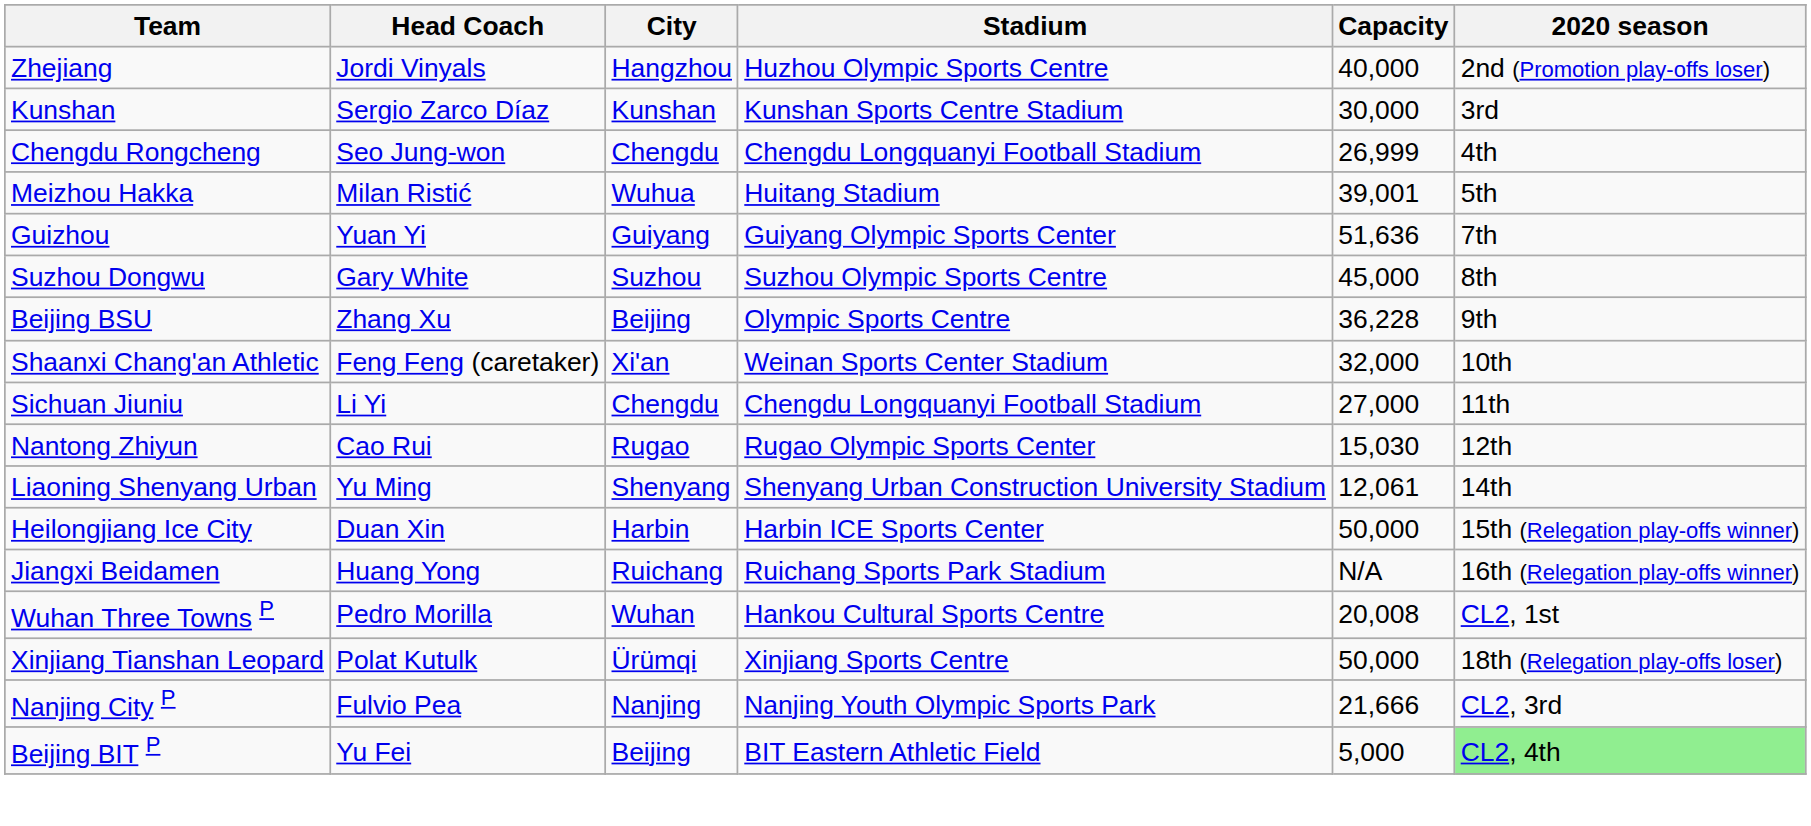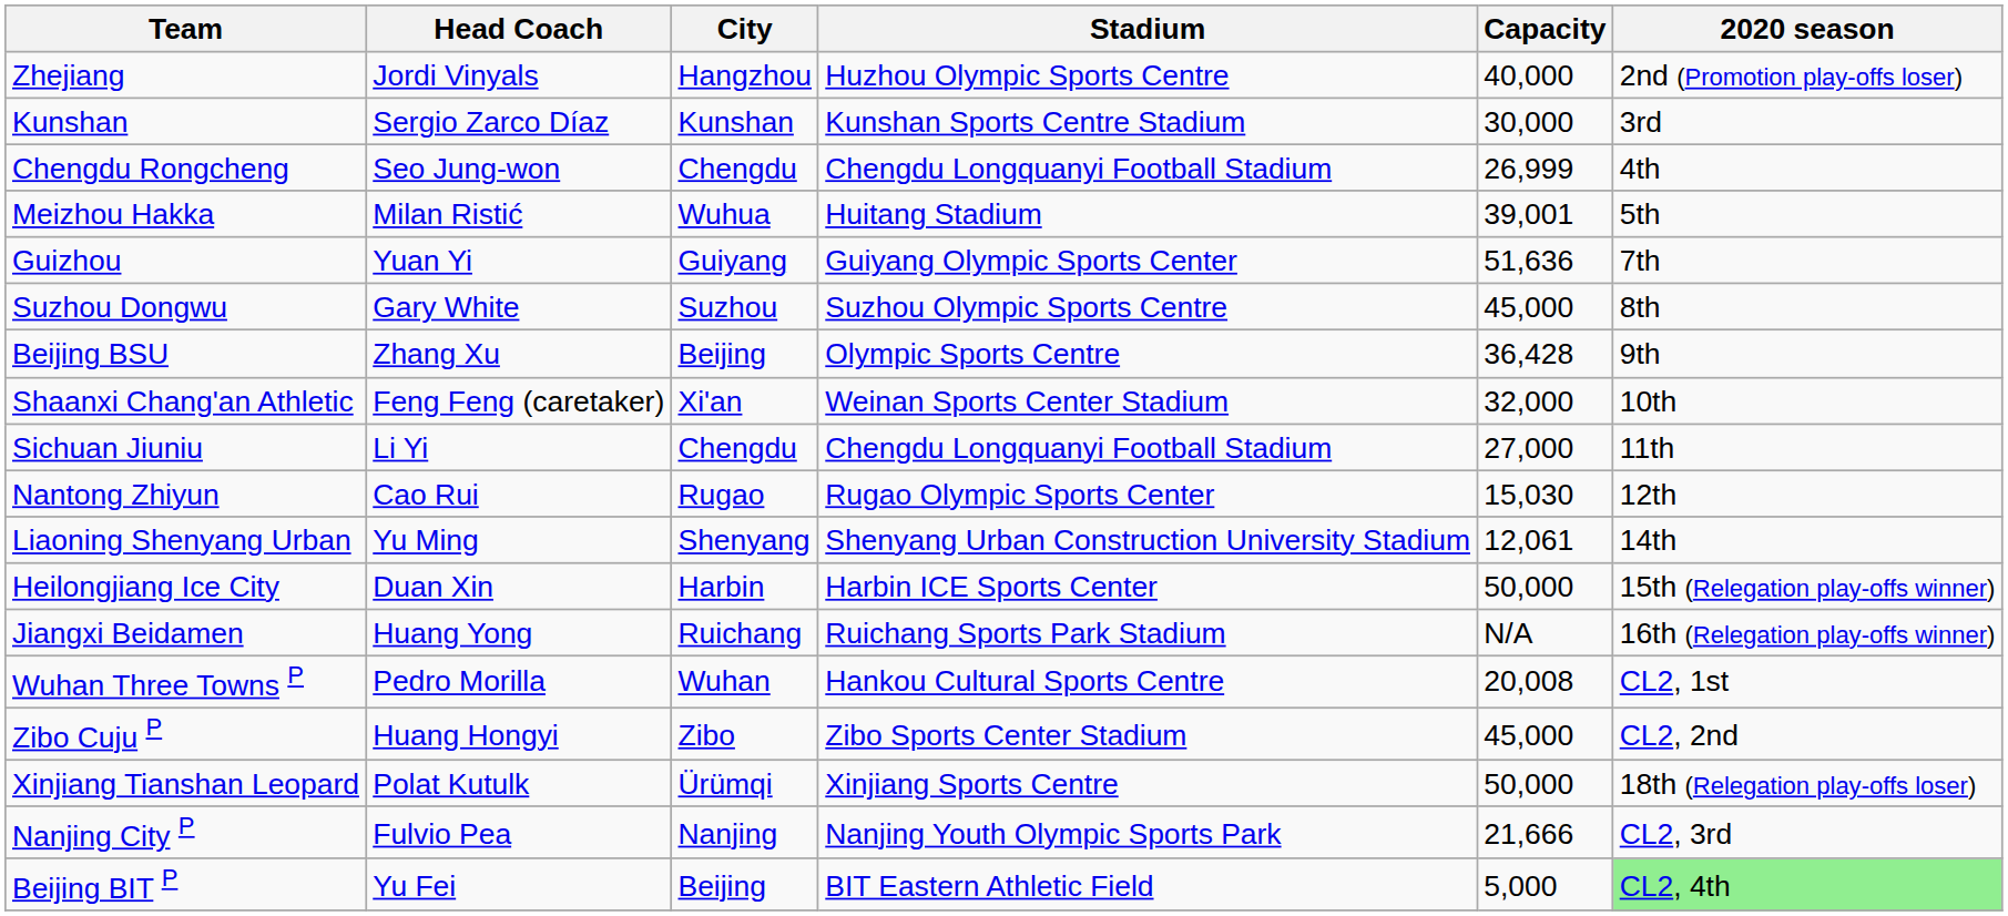Beijing BSU | Capacity: 36,228 -> 36,428
+ row: Zibo Cuju P | Huang Hongyi | Zibo | Zibo Sports Center Stadium | 45,000 | CL2, 2nd
